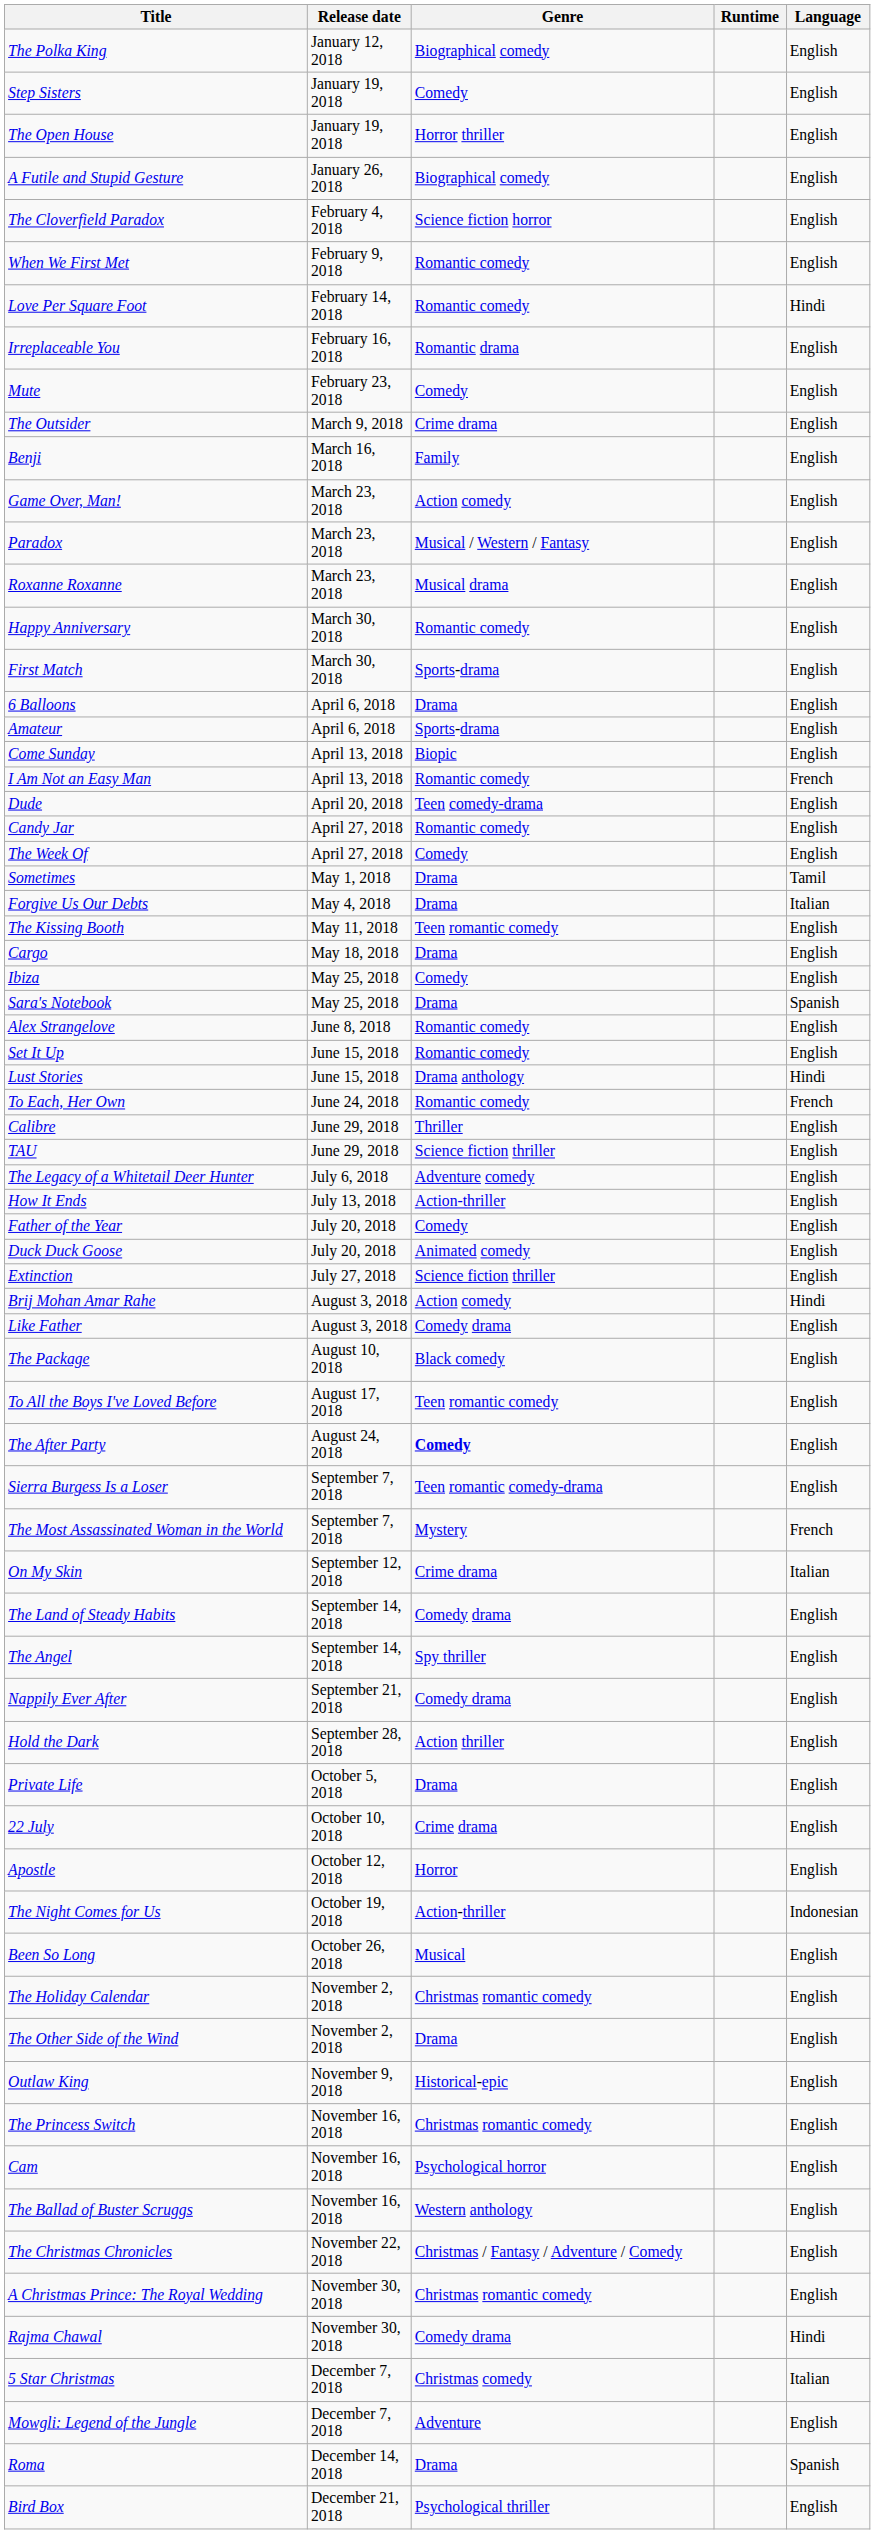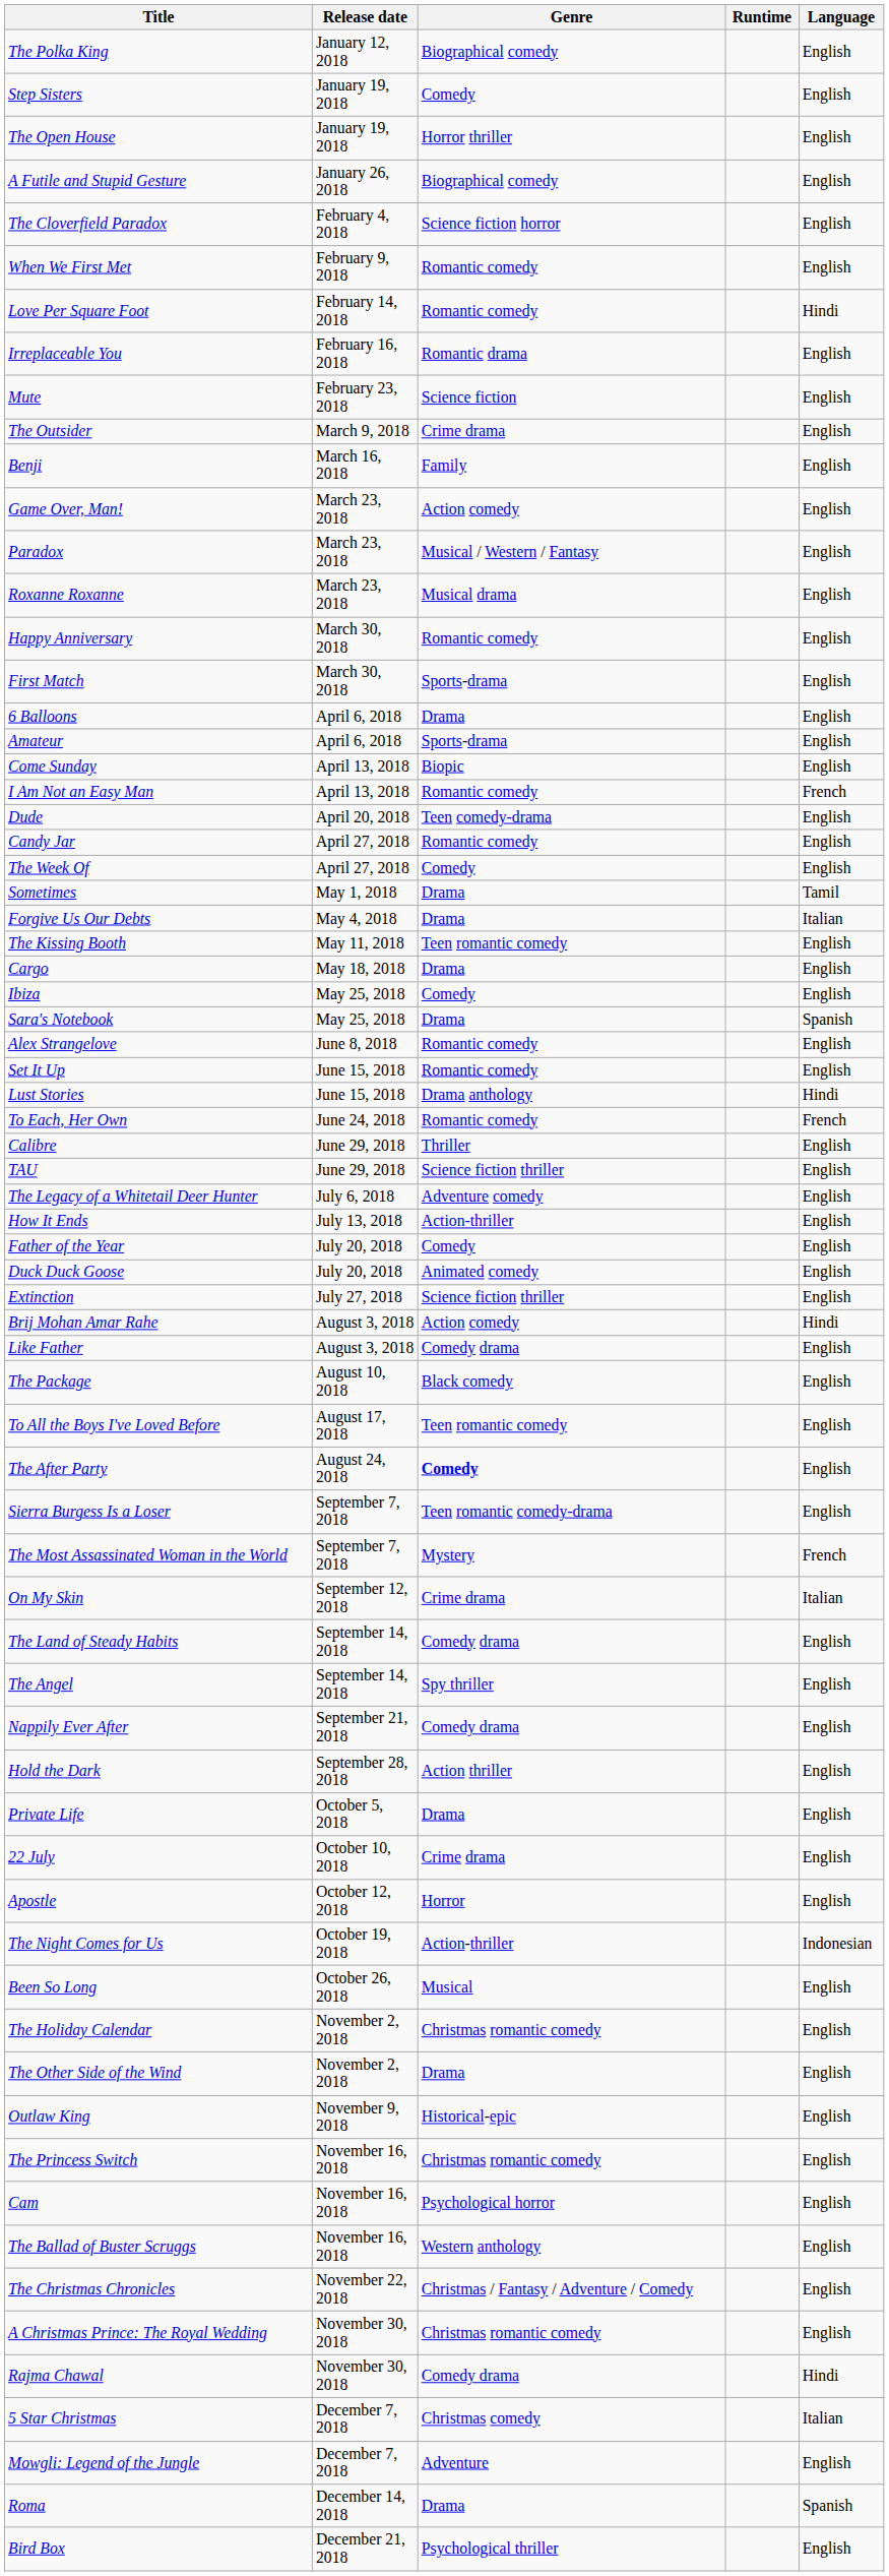Mute | Genre: Comedy -> Science fiction
